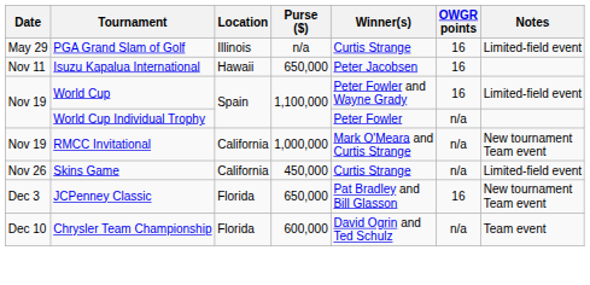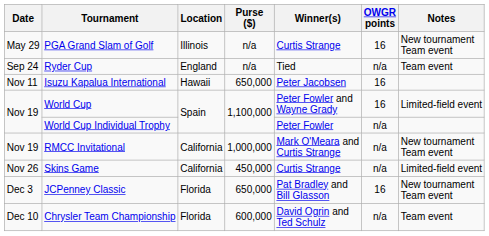PGA Grand Slam of Golf | Notes: Limited-field event -> New tournament Team event
+ row: Sep 24 | Ryder Cup | England | n/a | Tied | n/a | Team event
